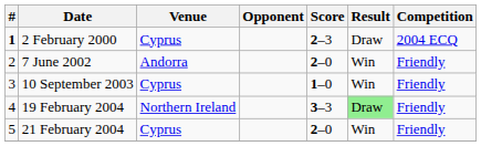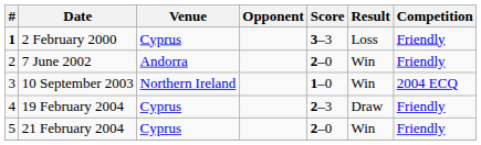2 February 2000 | Score: 2–3 -> 3–3
2 February 2000 | Result: Draw -> Loss
2 February 2000 | Competition: 2004 ECQ -> Friendly
10 September 2003 | Venue: Cyprus -> Northern Ireland
10 September 2003 | Competition: Friendly -> 2004 ECQ
19 February 2004 | Venue: Northern Ireland -> Cyprus
19 February 2004 | Score: 3–3 -> 2–3
19 February 2004 | Result: lightgreen background -> no background
